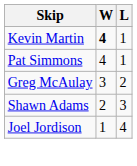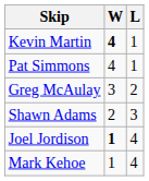Joel Jordison | W: normal -> bold
+ row: Mark Kehoe | 1 | 4
